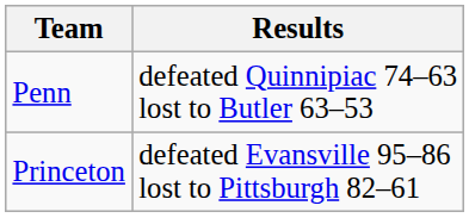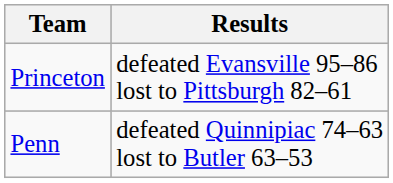rows swapped: Penn <-> Princeton
